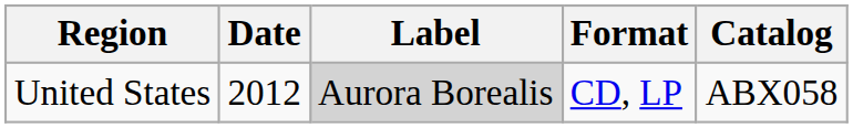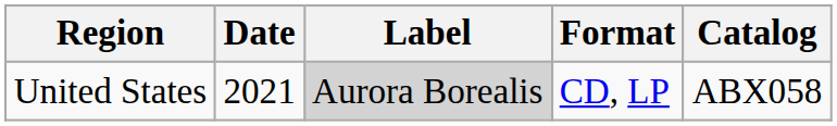United States | Date: 2012 -> 2021
